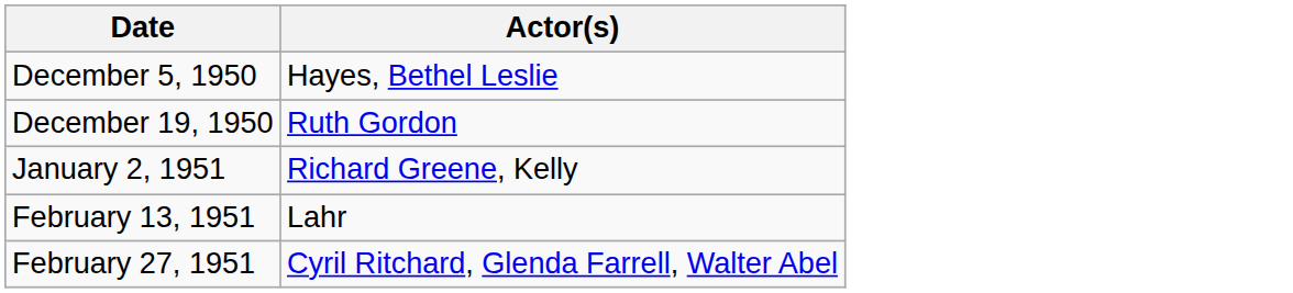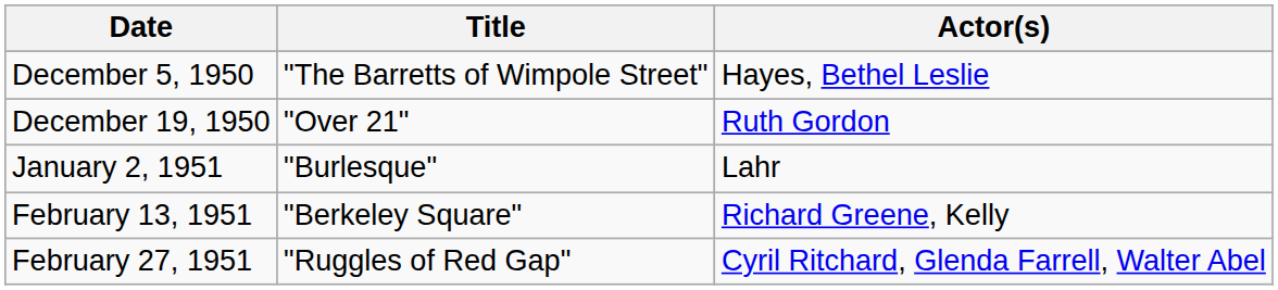+ column: Title | "The Barretts of Wimpole Street" | "Over 21" | "Burlesque" | "Berkeley Square" | "Ruggles of Red Gap"
January 2, 1951 | Actor(s): Richard Greene, Kelly -> Lahr
February 13, 1951 | Actor(s): Lahr -> Richard Greene, Kelly
